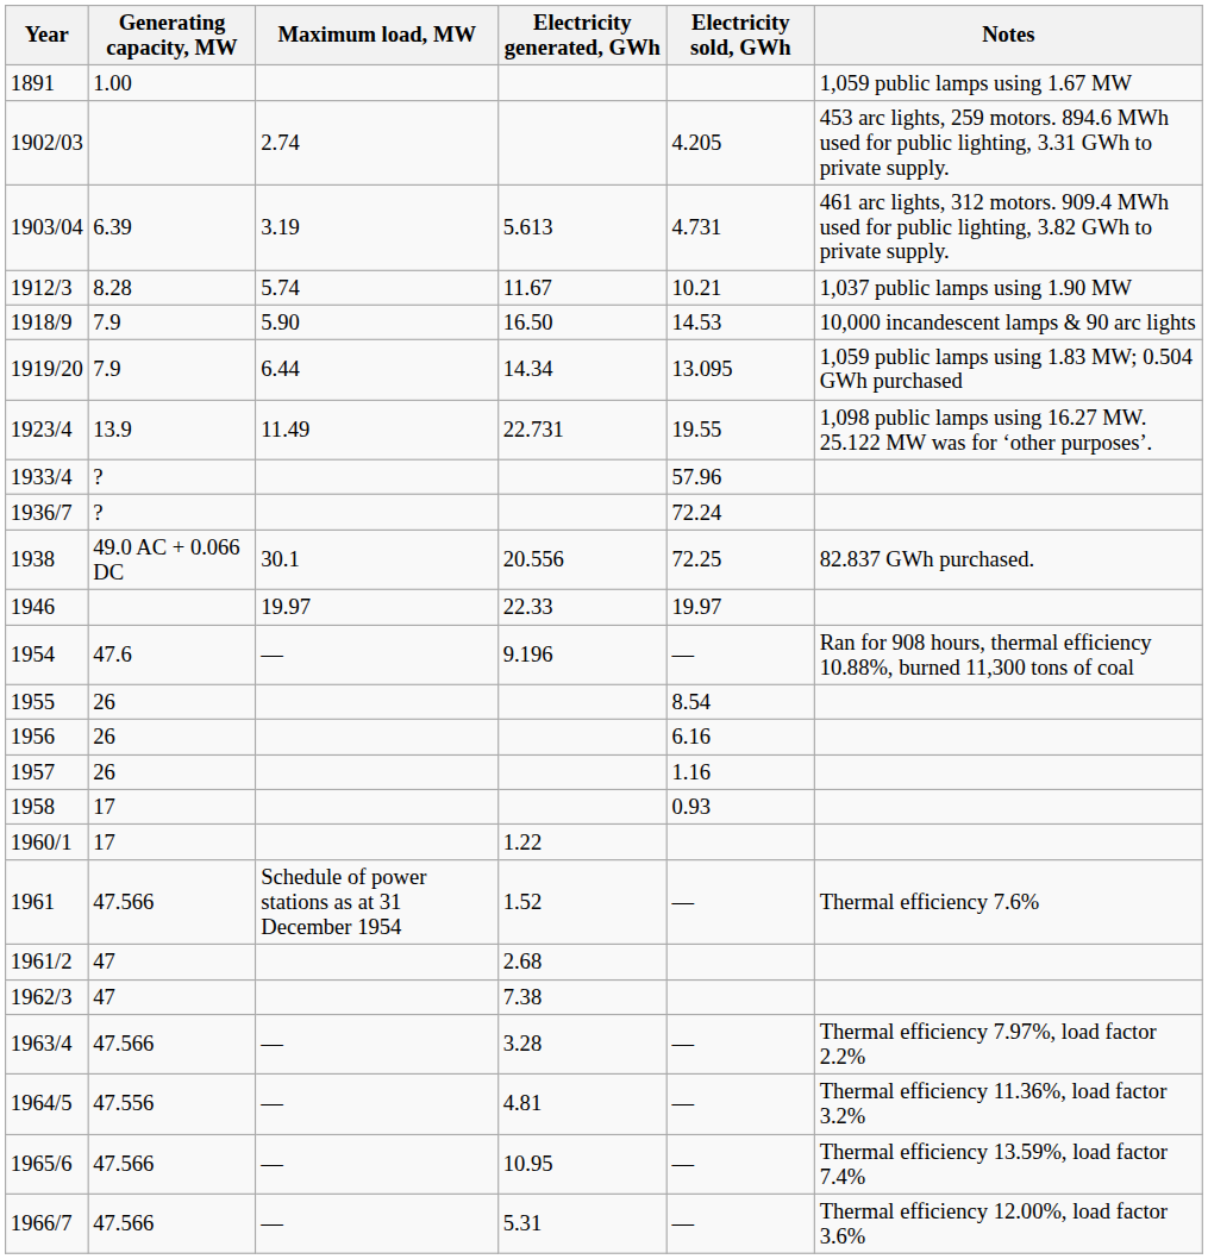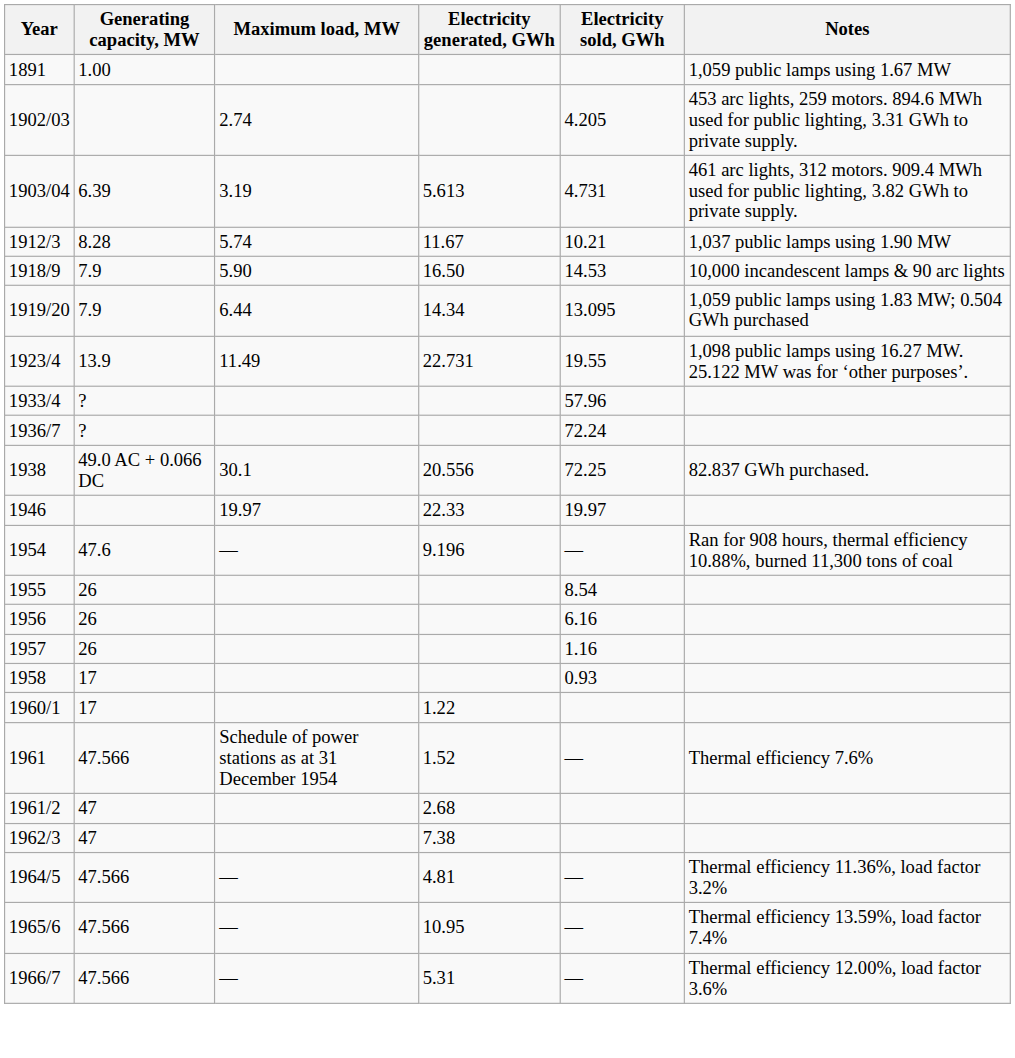- row: 1963/4 | 47.566 | — | 3.28 | — | Thermal efficiency 7.97%, load factor 2.2%
1964/5 | Generating capacity, MW: 47.556 -> 47.566
